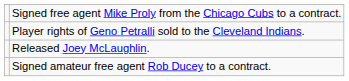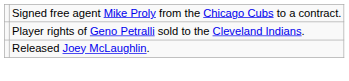- row: Signed amateur free agent Rob Ducey to a contract.
